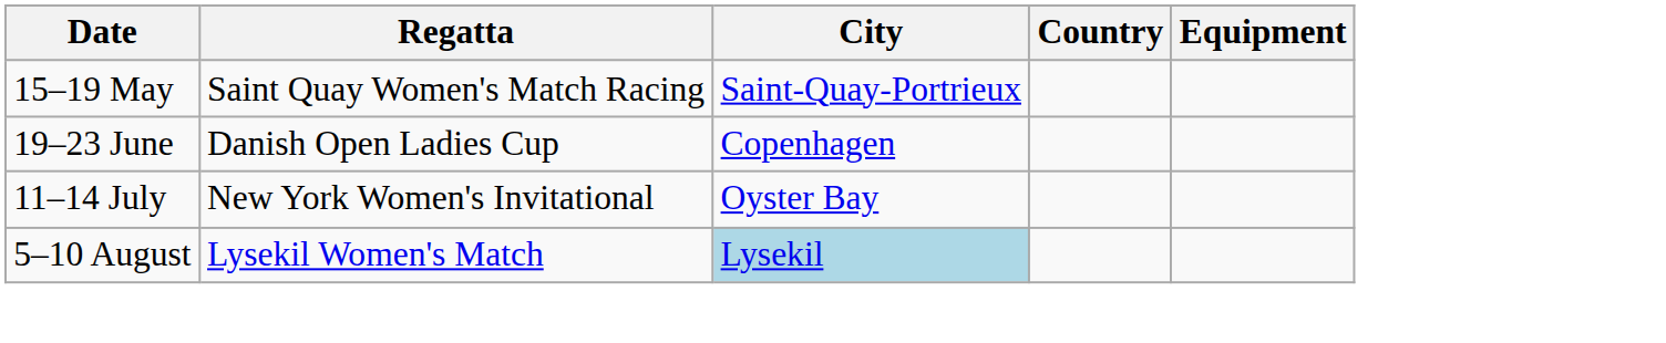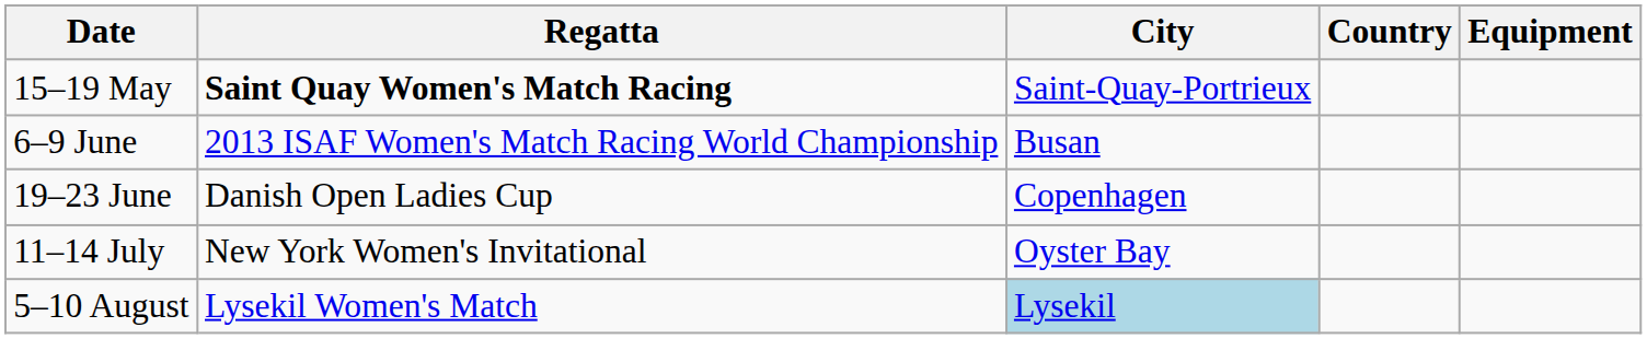15–19 May | Regatta: normal -> bold
+ row: 6–9 June | 2013 ISAF Women's Match Racing World Championship | Busan
